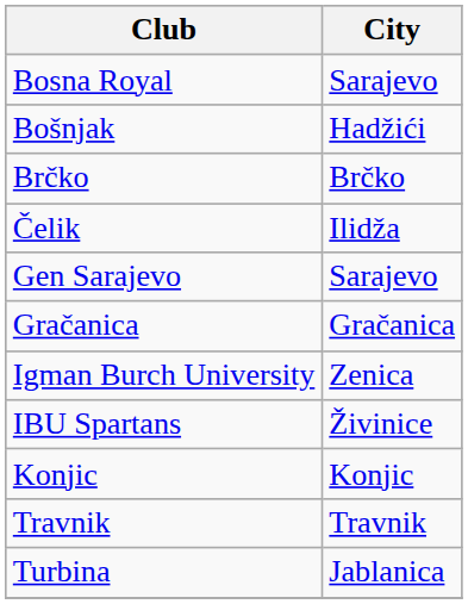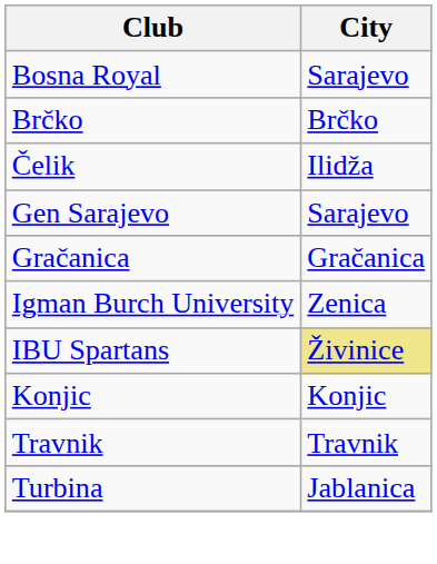- row: Bošnjak | Hadžići
IBU Spartans | City: no background -> khaki background
